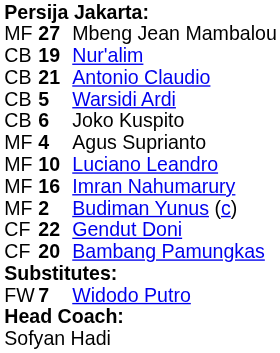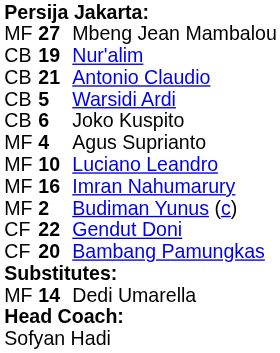+ row: MF | 14 | Dedi Umarella
- row: FW | 7 | Widodo Putro
